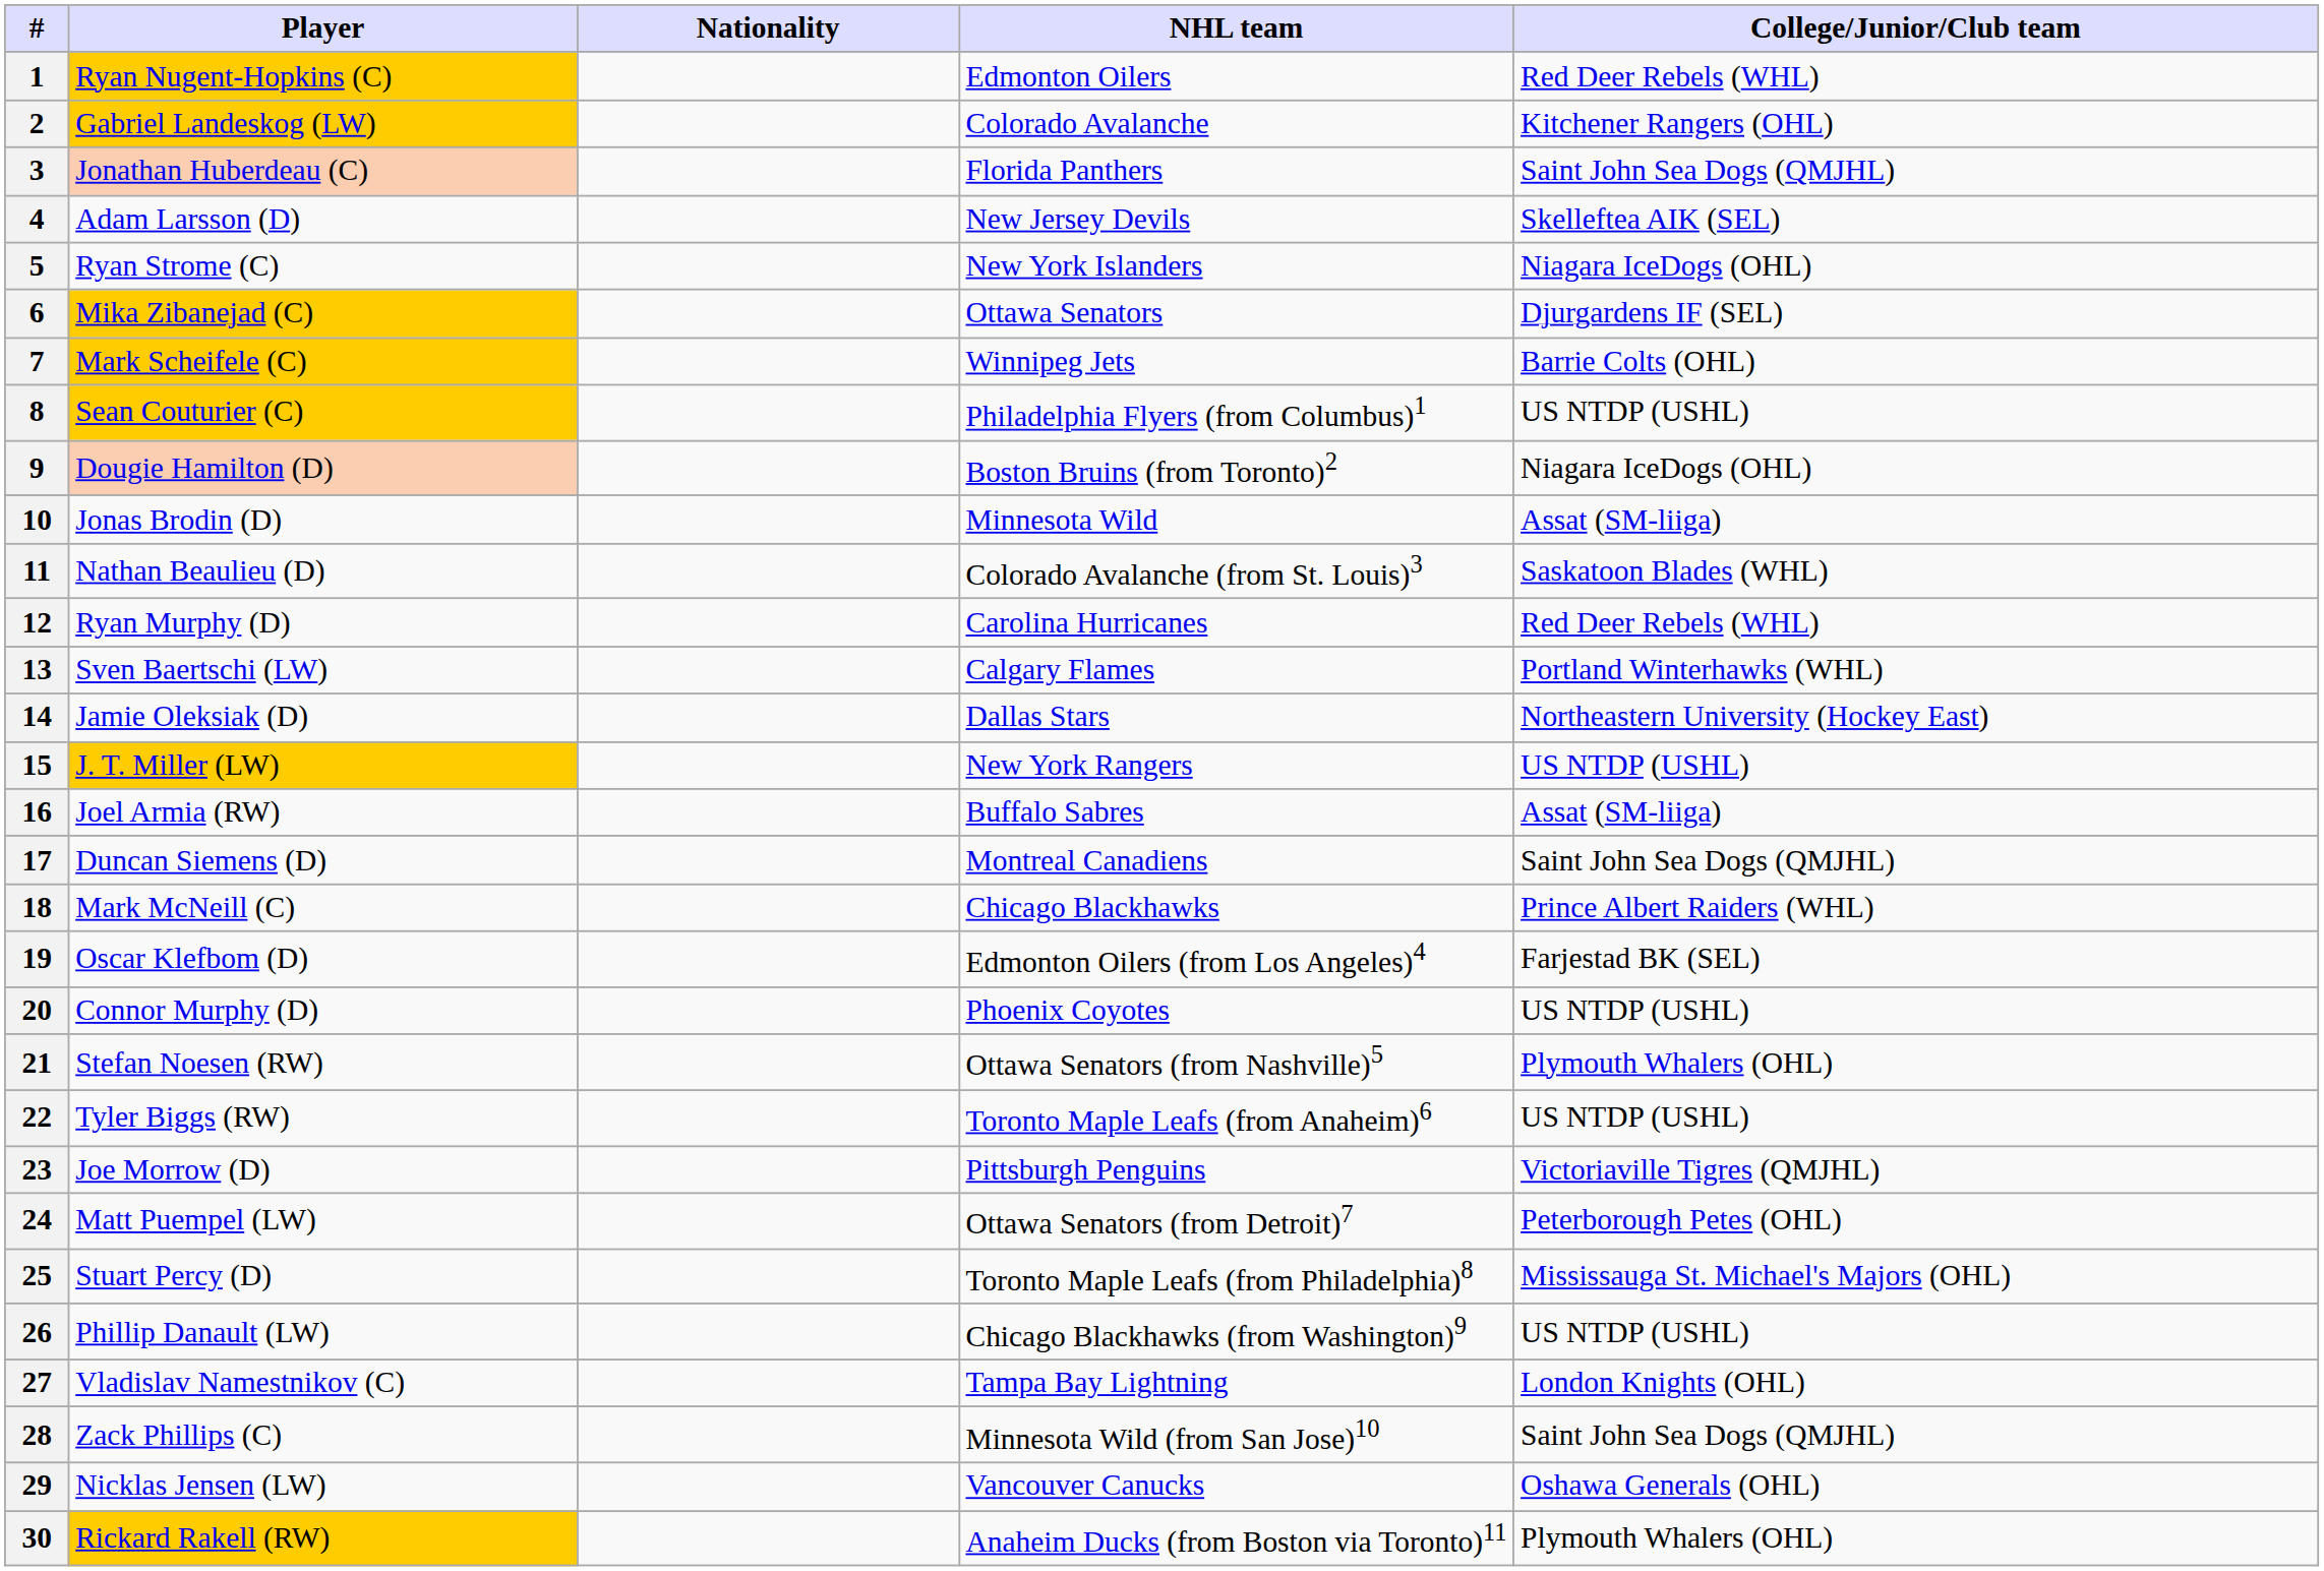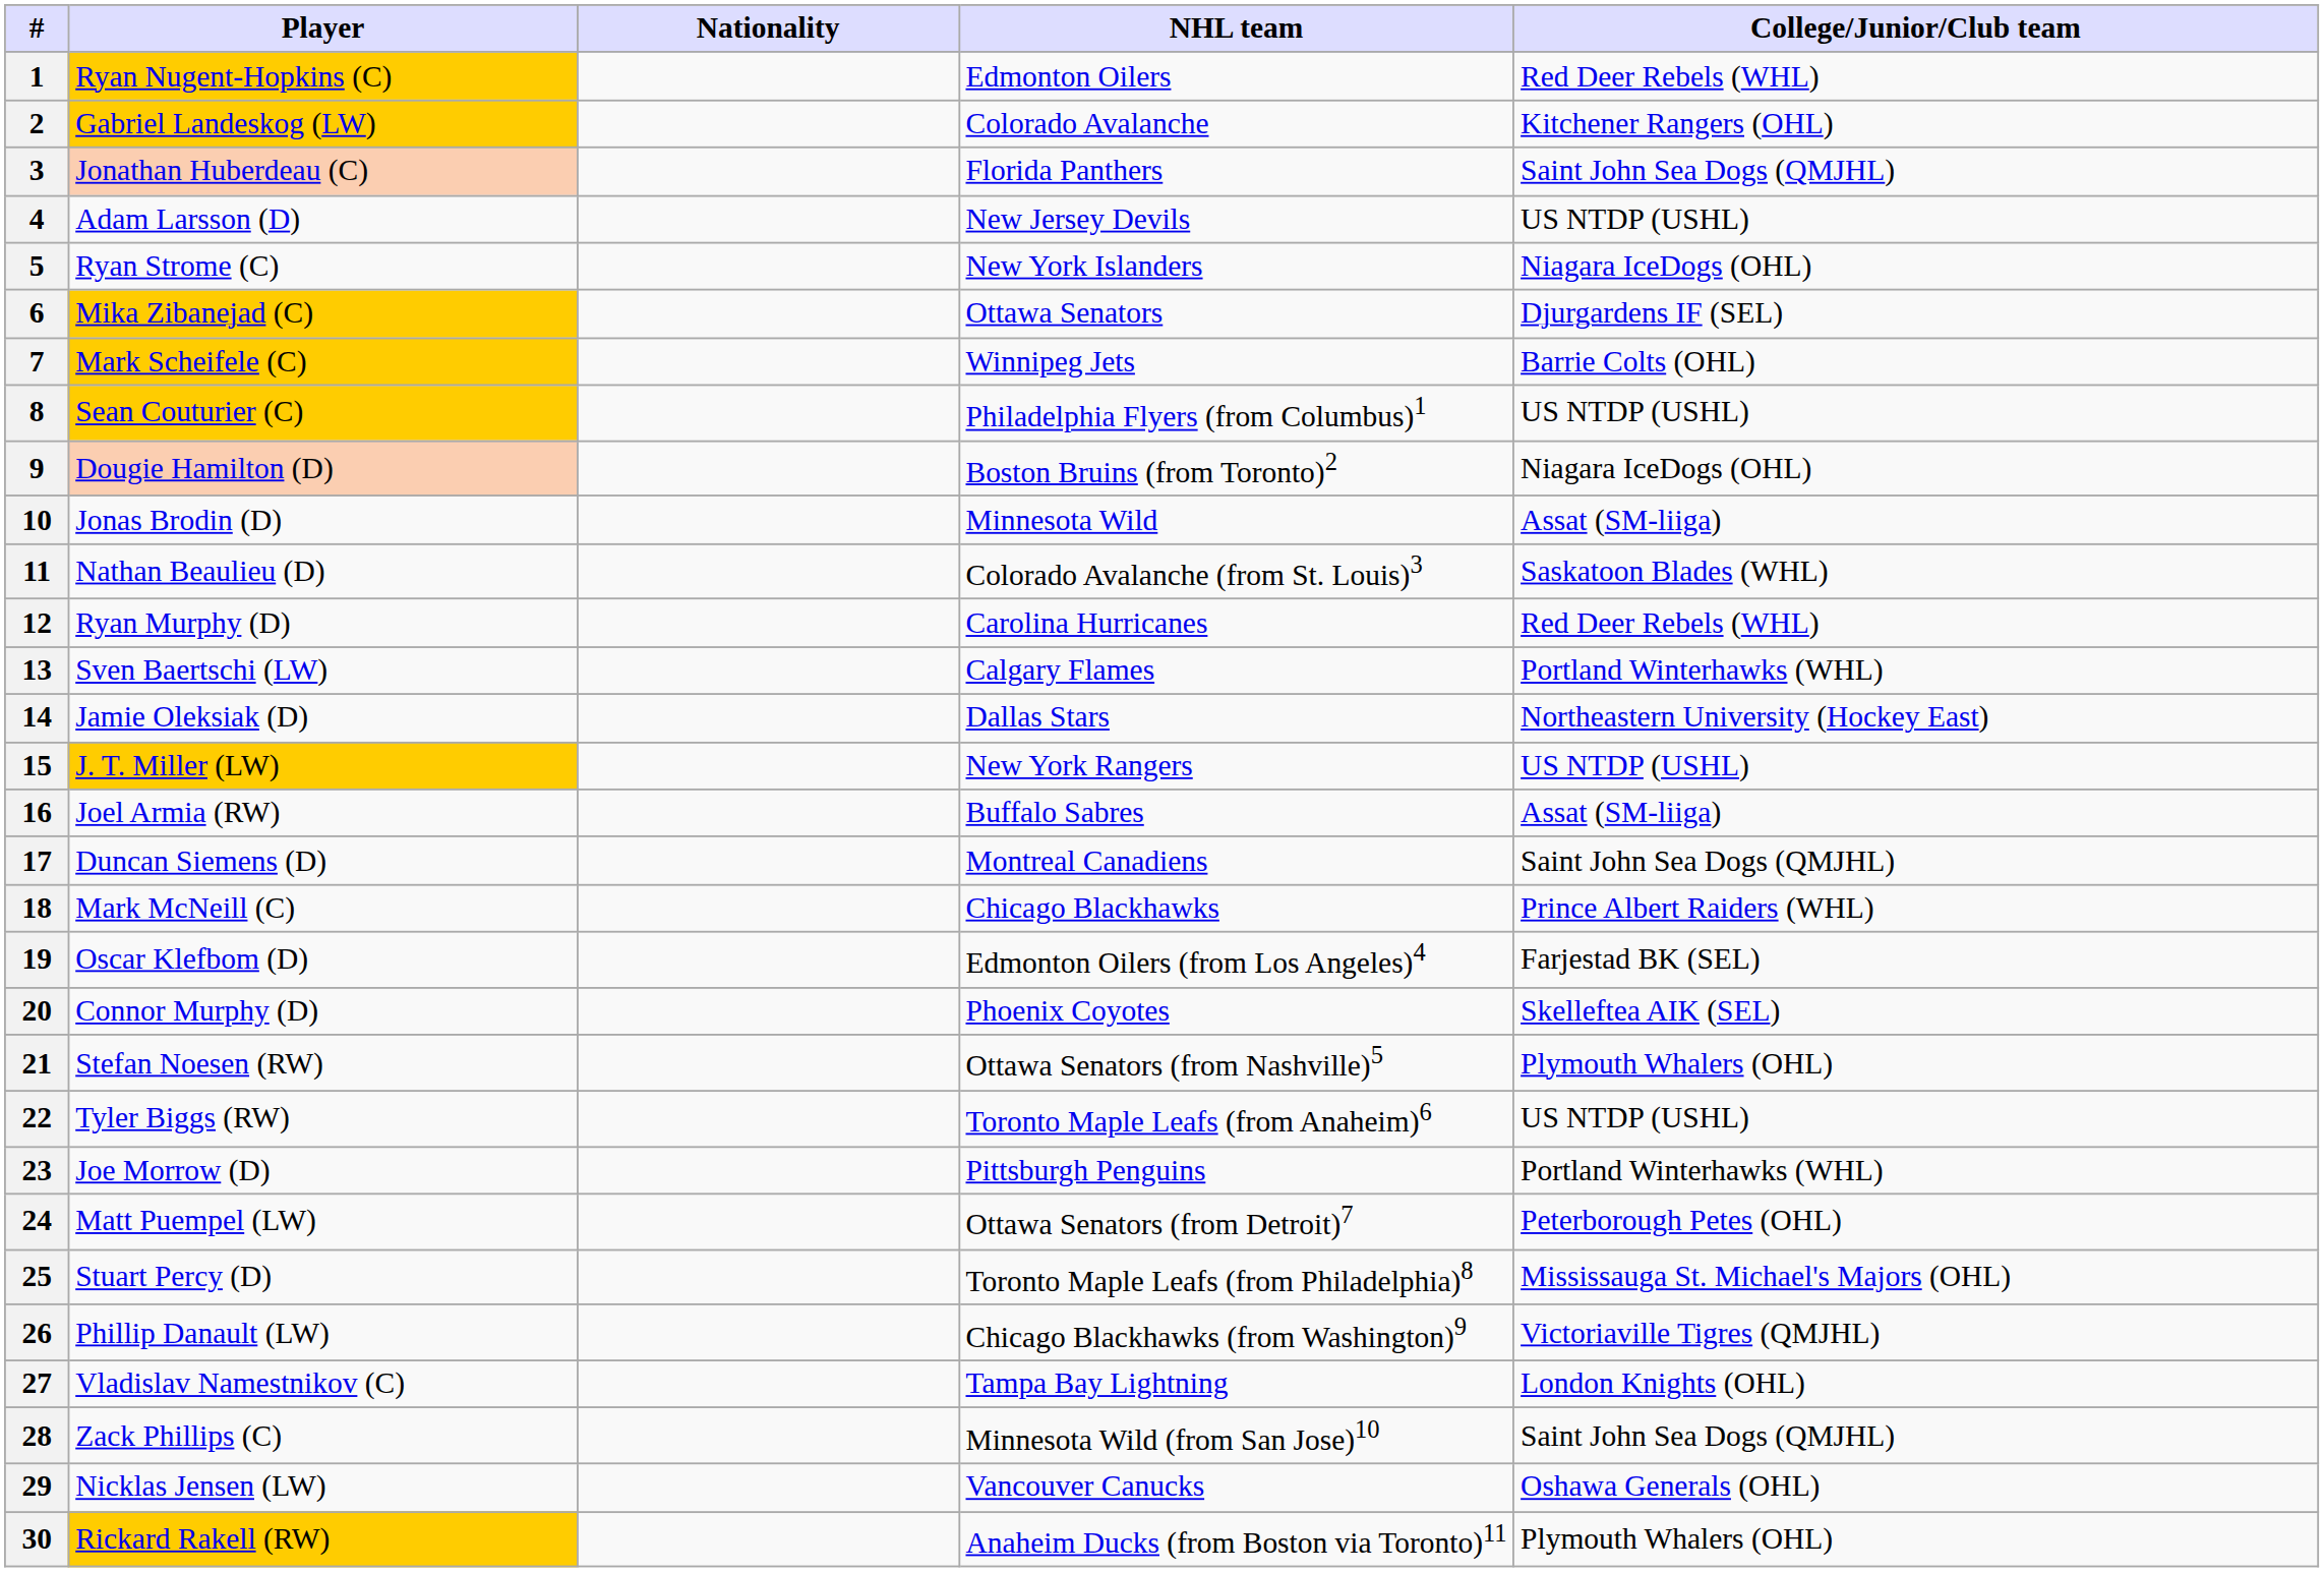4 | College/Junior/Club team: Skelleftea AIK (SEL) -> US NTDP (USHL)
20 | College/Junior/Club team: US NTDP (USHL) -> Skelleftea AIK (SEL)
23 | College/Junior/Club team: Victoriaville Tigres (QMJHL) -> Portland Winterhawks (WHL)
26 | College/Junior/Club team: US NTDP (USHL) -> Victoriaville Tigres (QMJHL)
